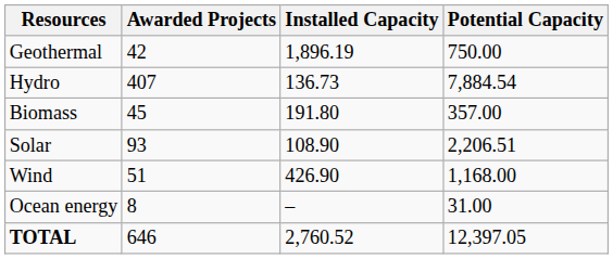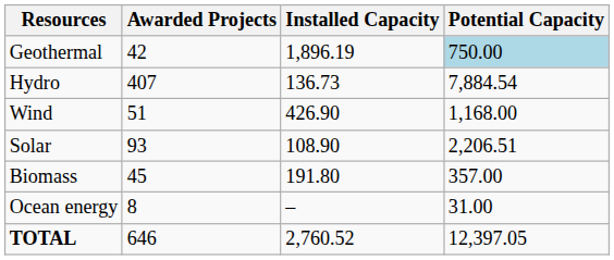Geothermal | Potential Capacity: no background -> lightblue background
rows swapped: Wind <-> Biomass
